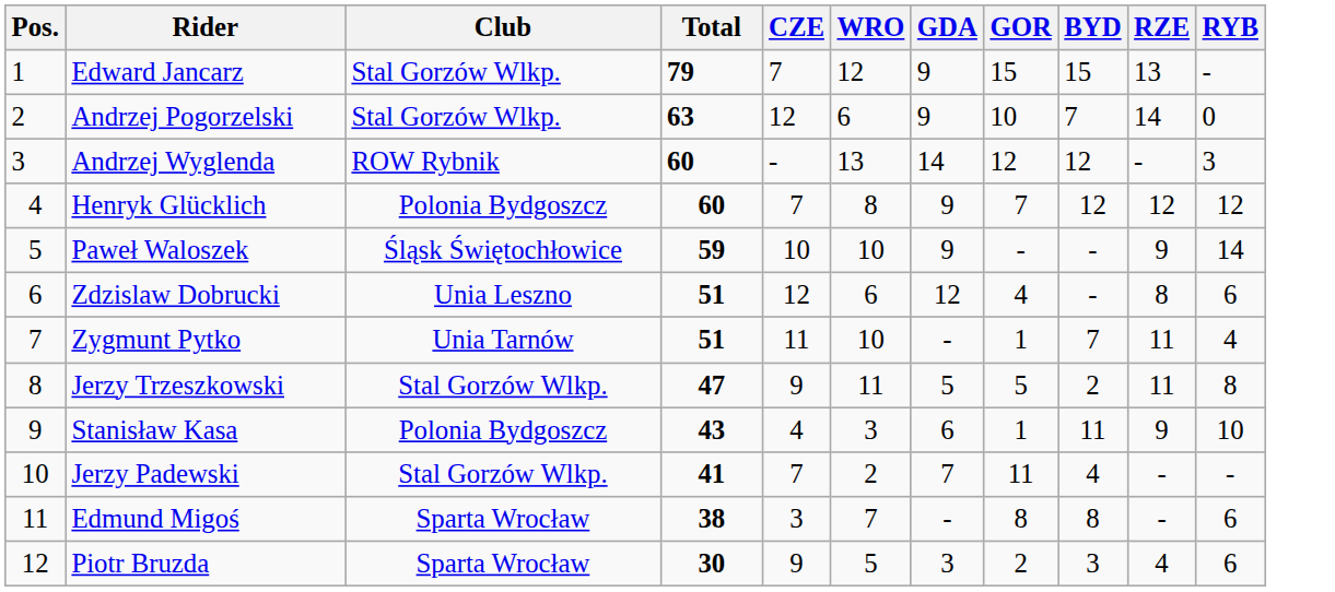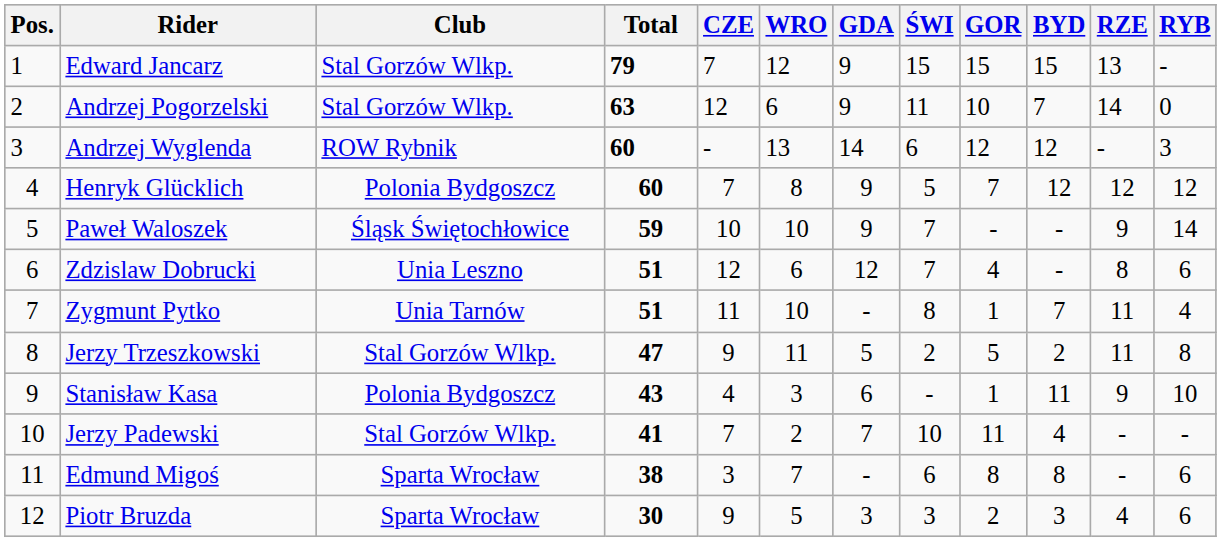+ column: ŚWI | 15 | 11 | 6 | 5 | 7 | 7 | 8 | 2 | - | 10 | 6 | 3
